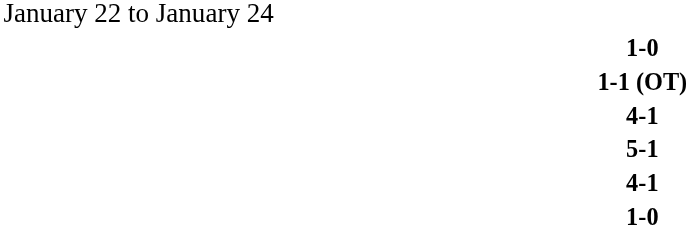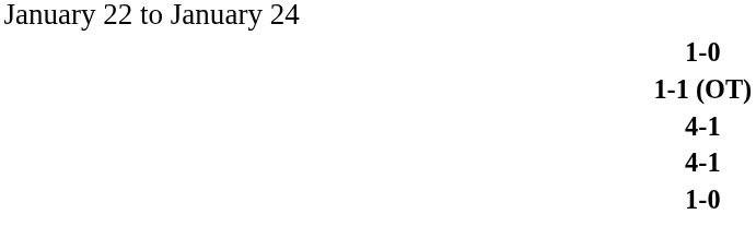- row: 5-1
